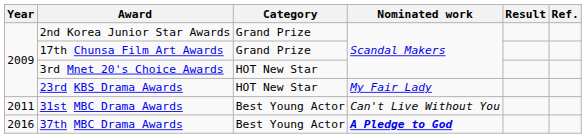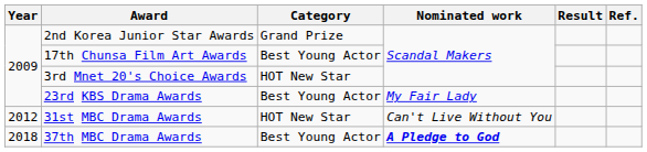17th Chunsa Film Art Awards | Category: Grand Prize -> Best Young Actor
23rd KBS Drama Awards | Category: HOT New Star -> Best Young Actor
31st MBC Drama Awards | Year: 2011 -> 2012
31st MBC Drama Awards | Category: Best Young Actor -> HOT New Star
37th MBC Drama Awards | Year: 2016 -> 2018
